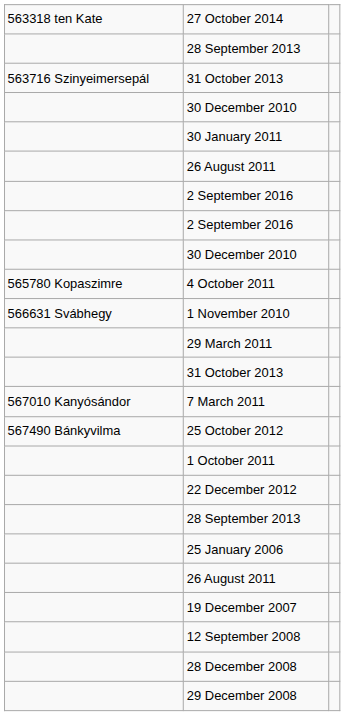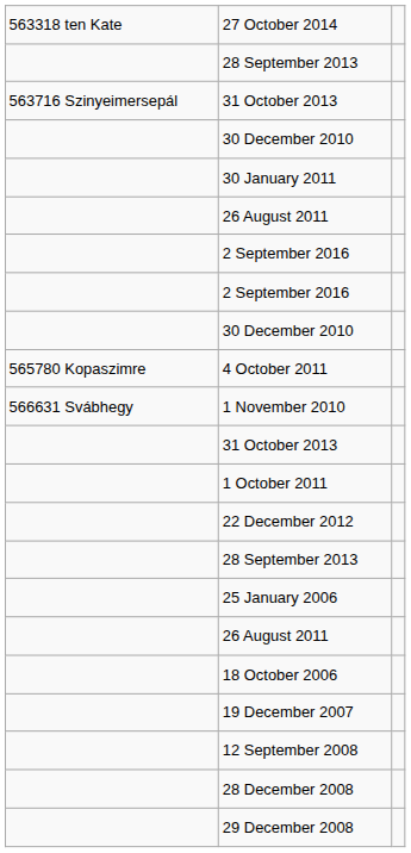- row: 29 March 2011
- row: 567010 Kanyósándor | 7 March 2011
- row: 567490 Bánkyvilma | 25 October 2012
+ row: 18 October 2006
